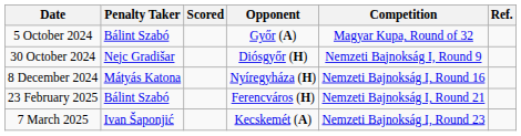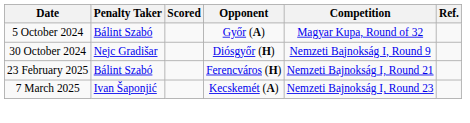- row: 8 December 2024 | Mátyás Katona | Nyíregyháza (H) | Nemzeti Bajnokság I, Round 16
